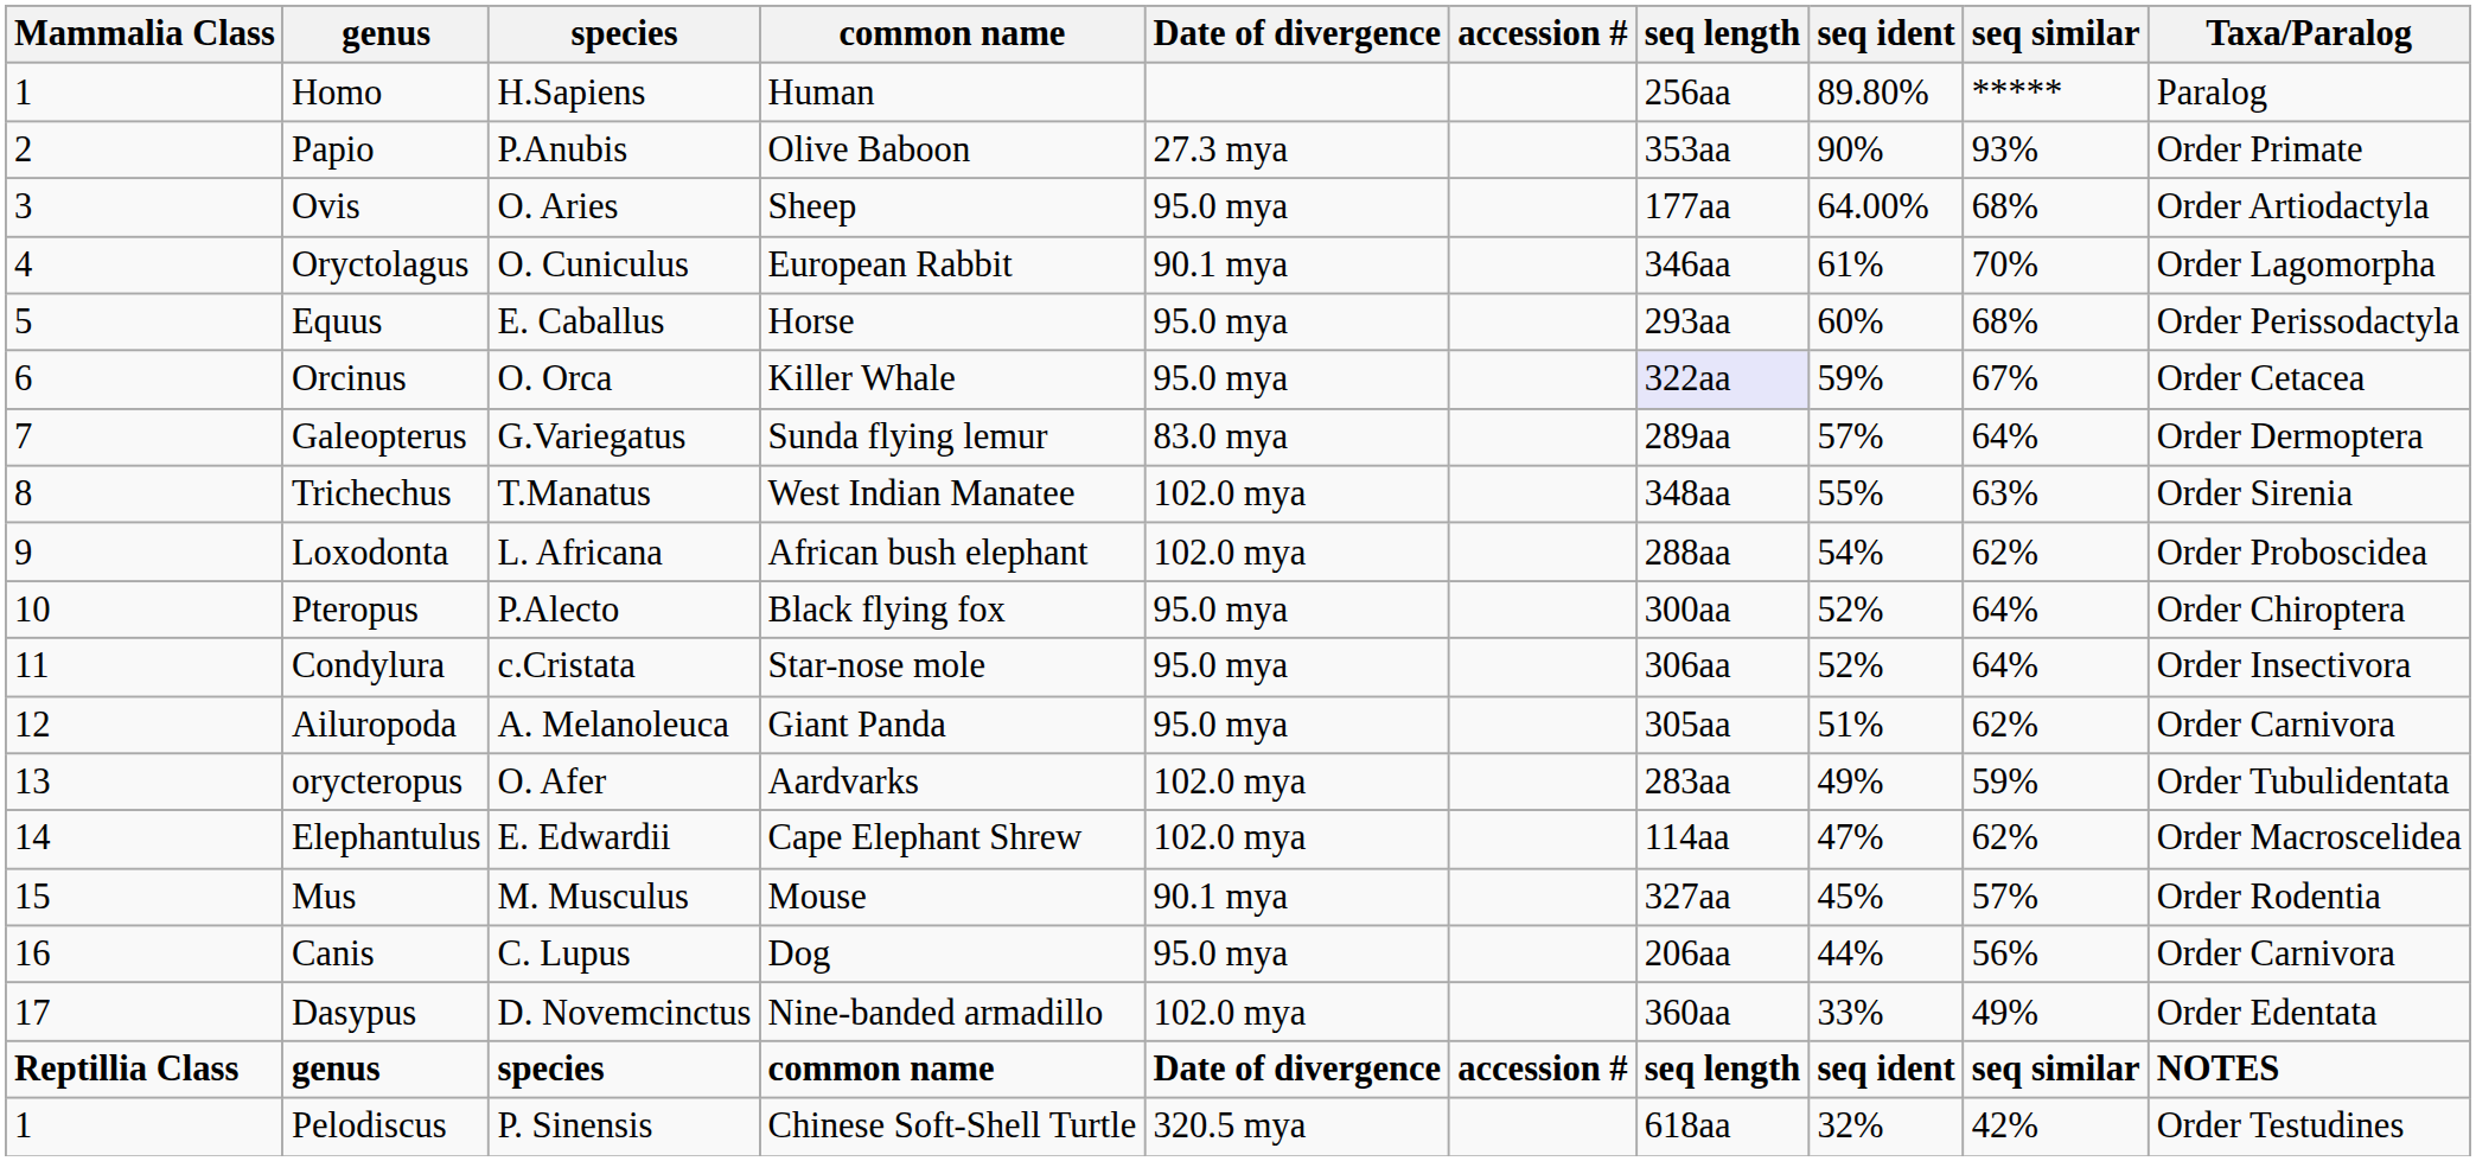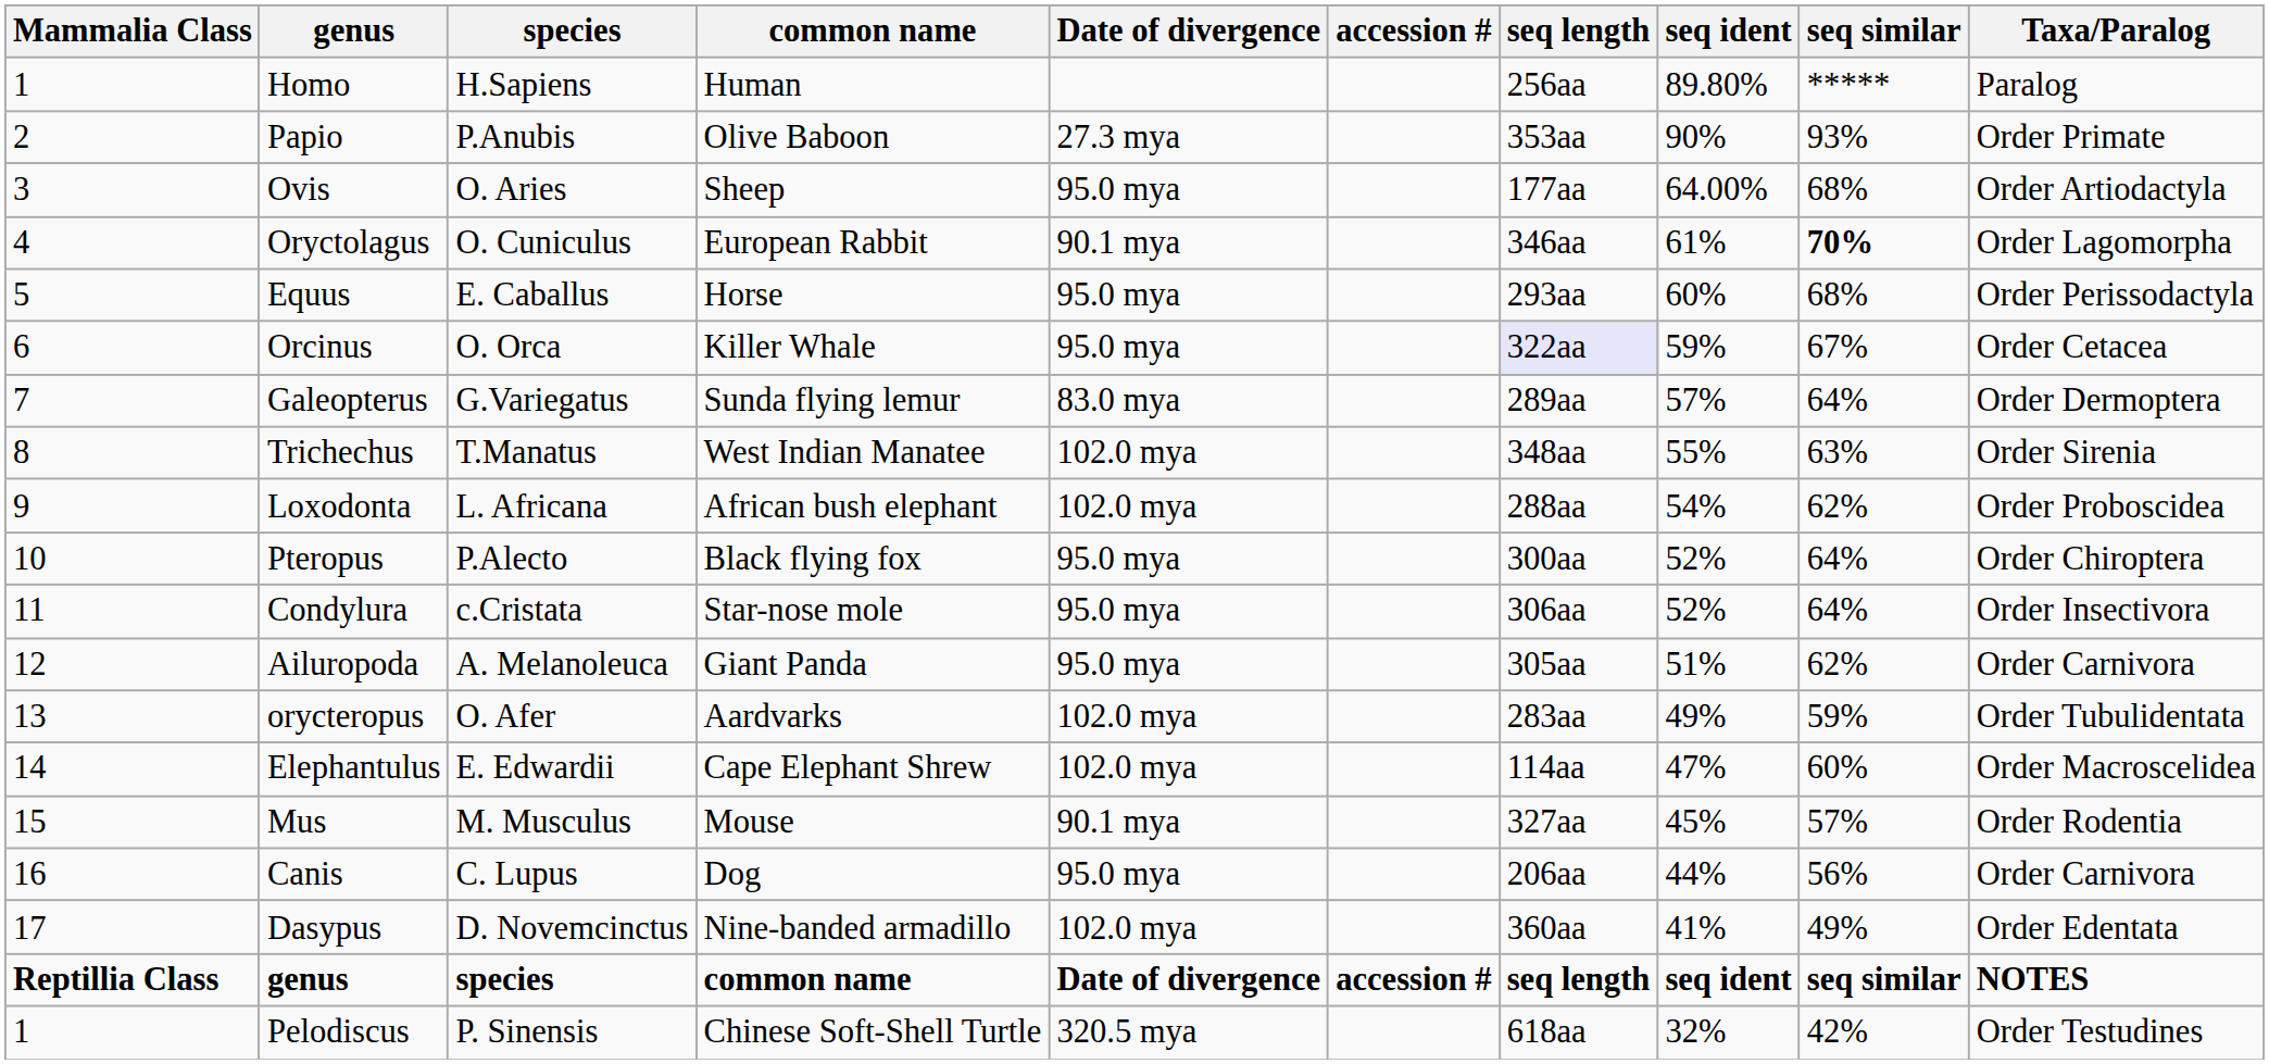Oryctolagus | seq similar: normal -> bold
Elephantulus | seq similar: 62% -> 60%
Dasypus | seq ident: 33% -> 41%
